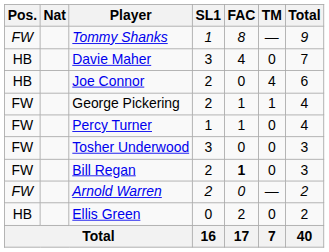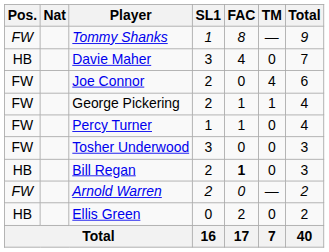Joe Connor | Pos.: HB -> FW
Bill Regan | Pos.: FW -> HB
